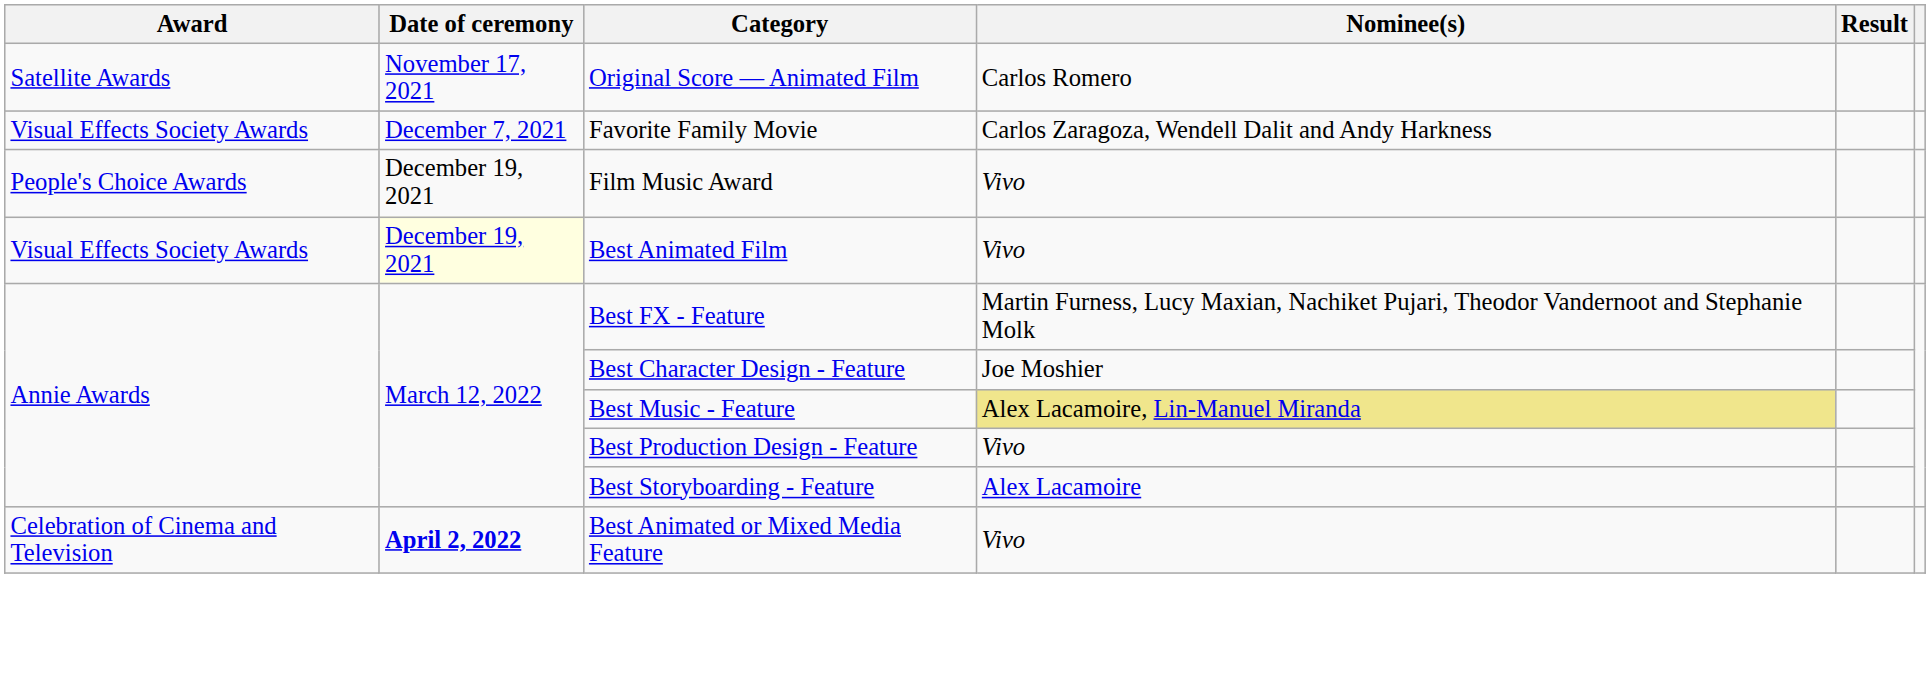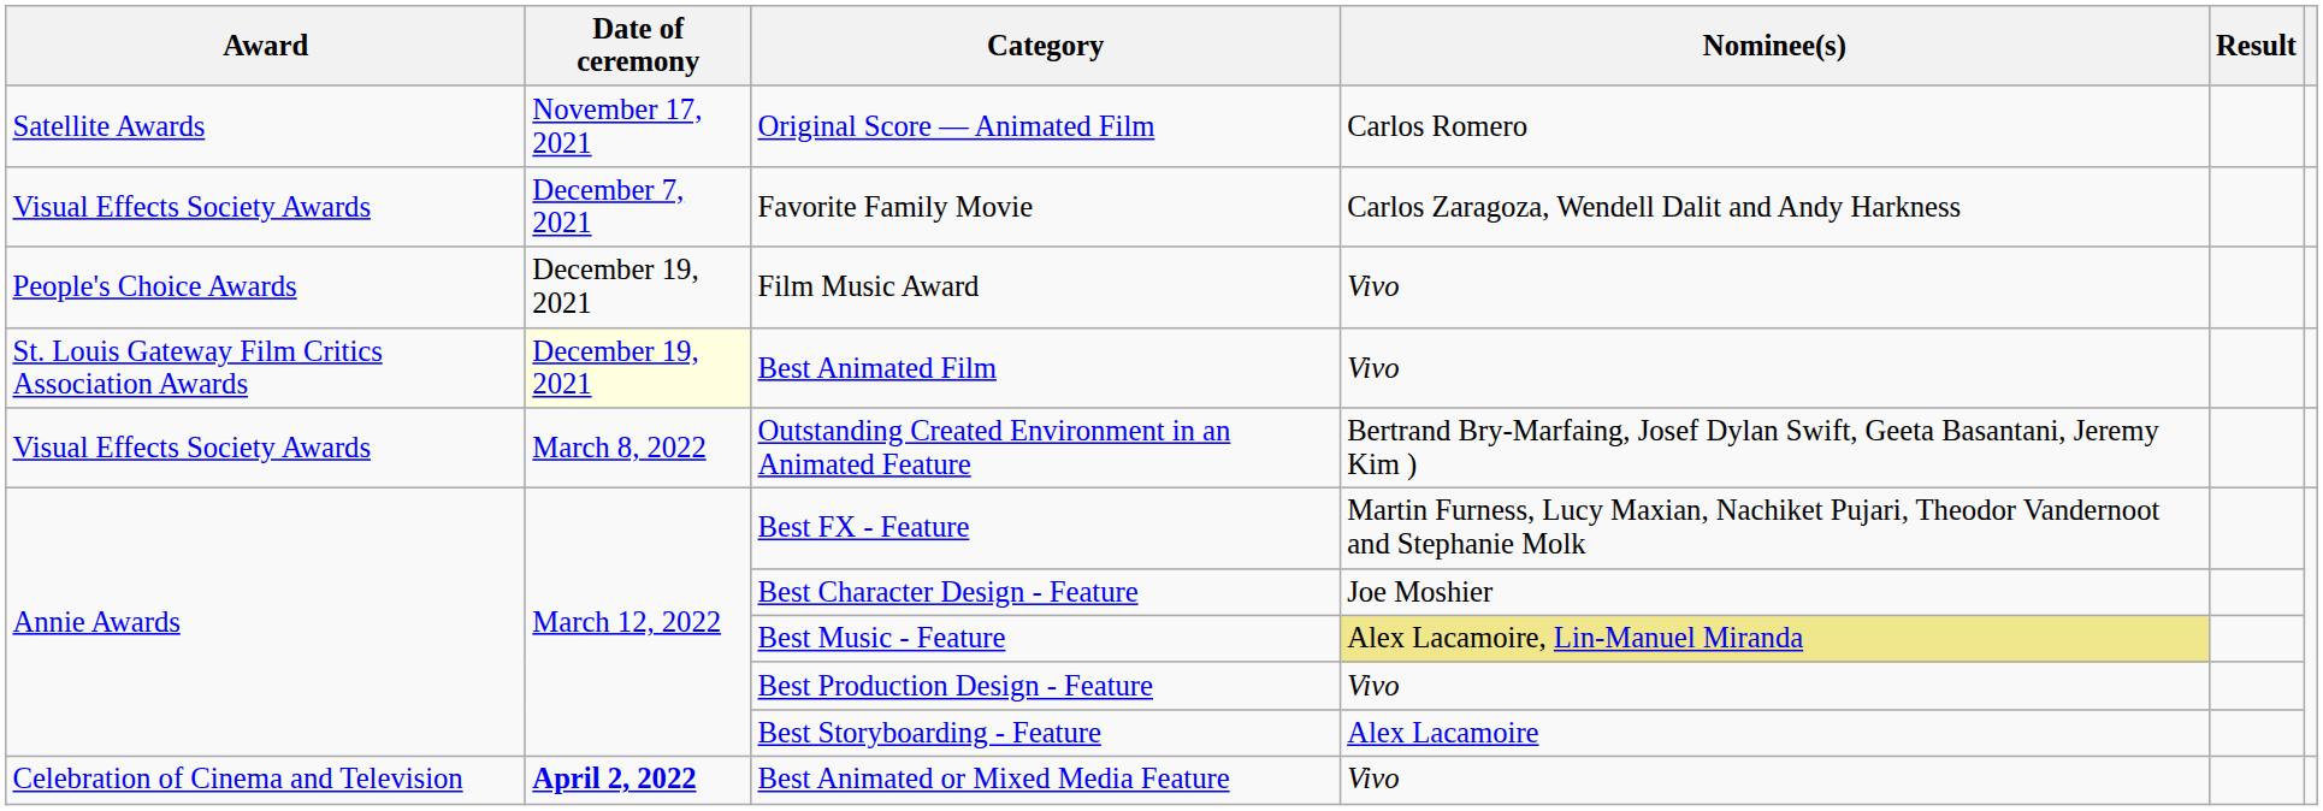Best Animated Film | Award: Visual Effects Society Awards -> St. Louis Gateway Film Critics Association Awards
+ row: Visual Effects Society Awards | March 8, 2022 | Outstanding Created Environment in an Animated Feature | Bertrand Bry-Marfaing, Josef Dylan Swift, Geeta Basantani, Jeremy Kim )
